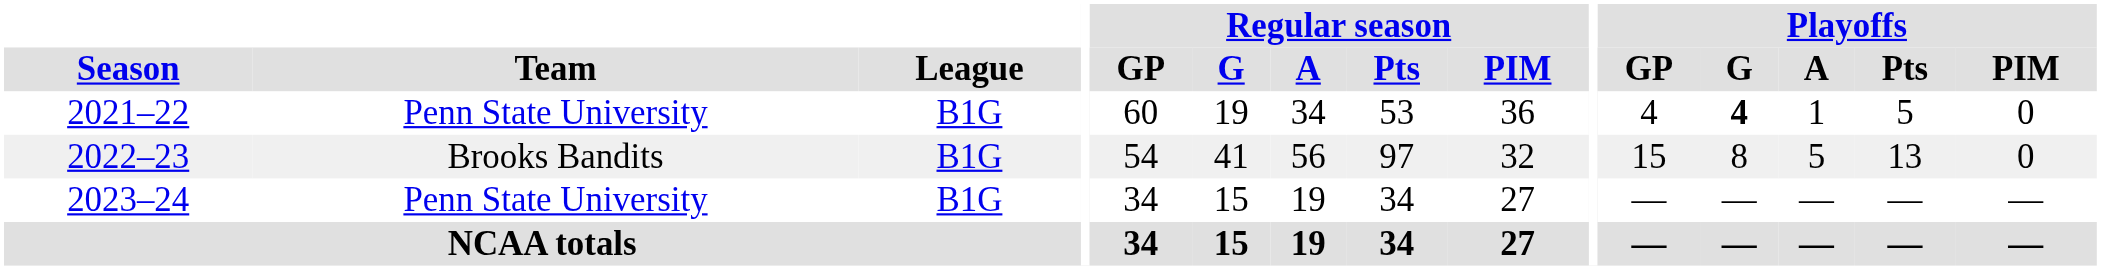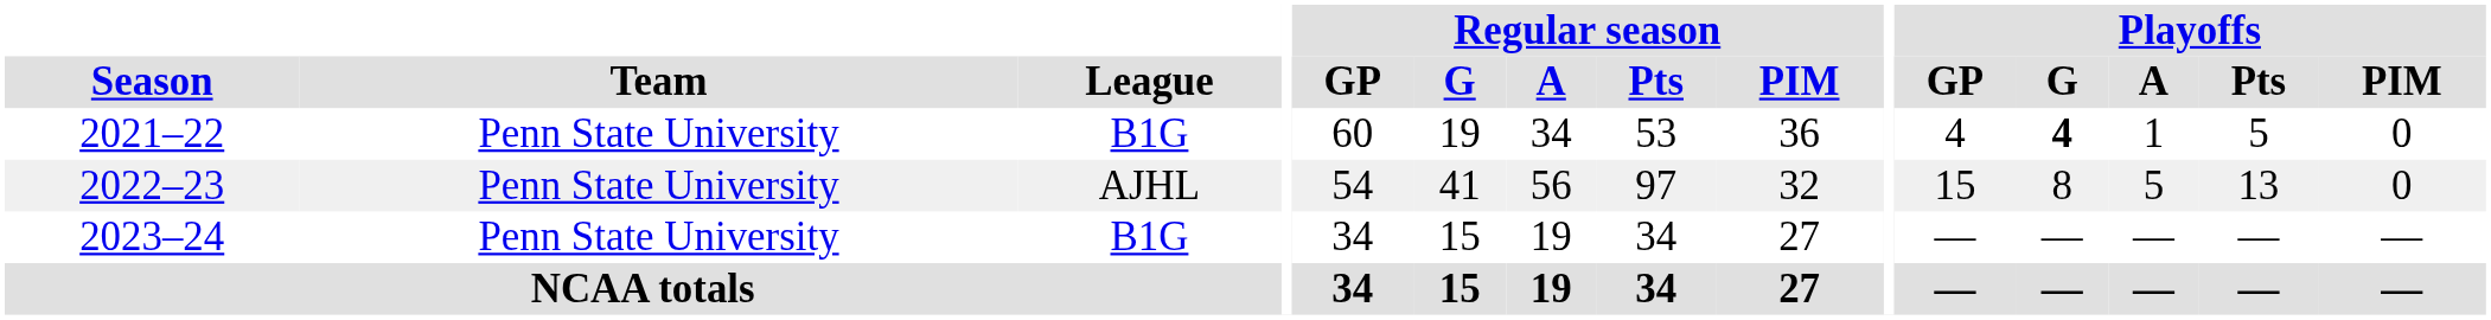2022–23 | Team: Brooks Bandits -> Penn State University
2022–23 | League: B1G -> AJHL
